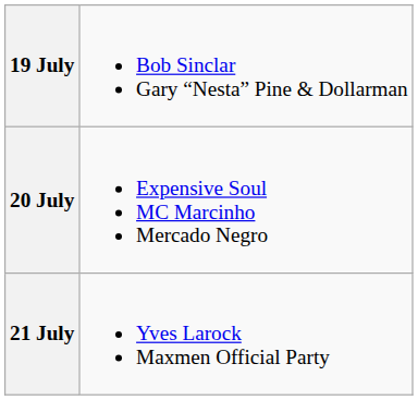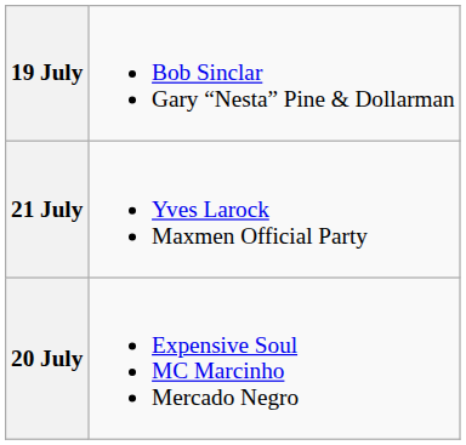rows swapped: 20 July <-> 21 July
